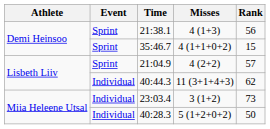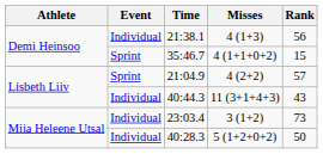21:38.1 | Event: Sprint -> Individual
40:44.3 | Rank: 62 -> 43
